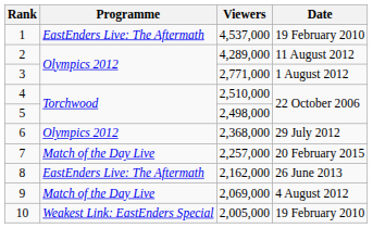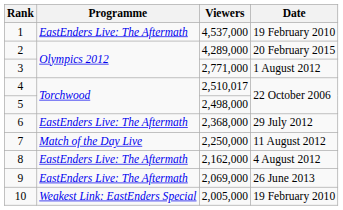2 | Date: 11 August 2012 -> 20 February 2015
4 | Viewers: 2,510,000 -> 2,510,017
6 | Programme: Olympics 2012 -> EastEnders Live: The Aftermath
7 | Viewers: 2,257,000 -> 2,250,000
7 | Date: 20 February 2015 -> 11 August 2012
8 | Date: 26 June 2013 -> 4 August 2012
9 | Programme: Match of the Day Live -> EastEnders Live: The Aftermath
9 | Date: 4 August 2012 -> 26 June 2013
